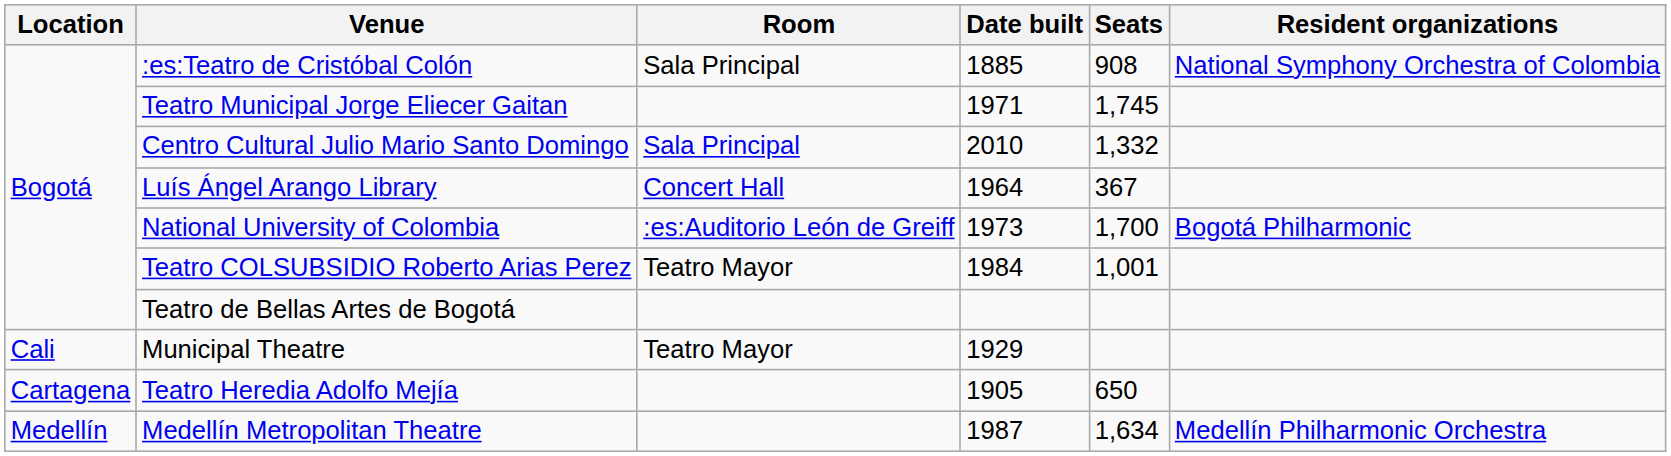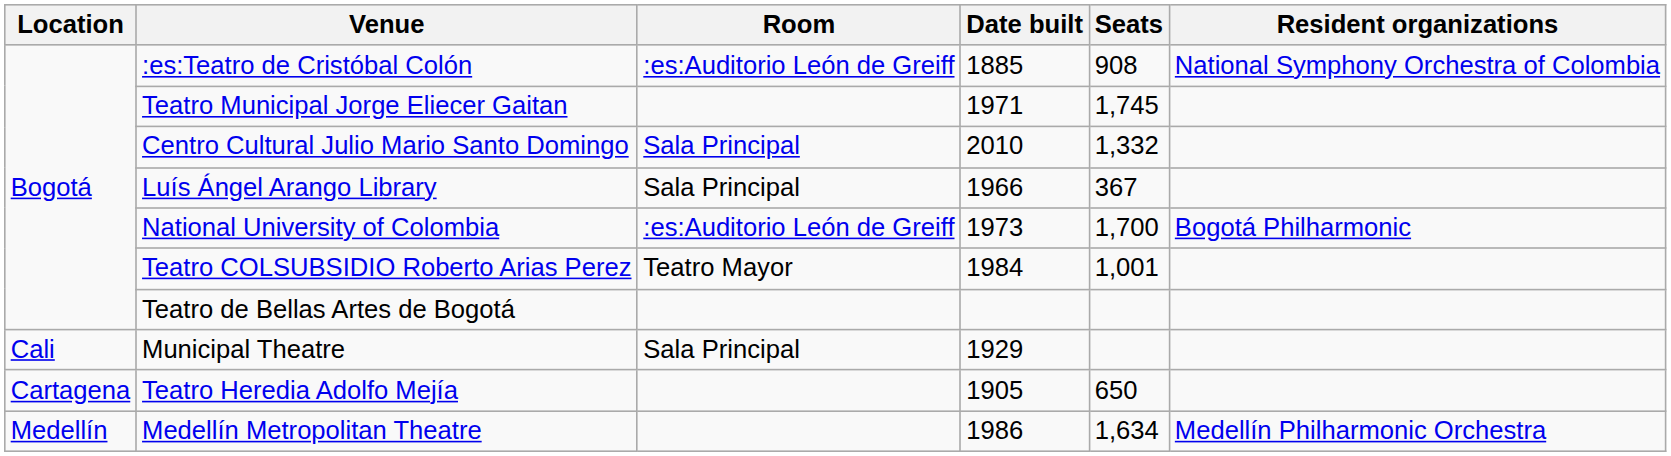:es:Teatro de Cristóbal Colón | Room: Sala Principal -> :es:Auditorio León de Greiff
Luís Ángel Arango Library | Room: Concert Hall -> Sala Principal
Luís Ángel Arango Library | Date built: 1964 -> 1966
Municipal Theatre | Room: Teatro Mayor -> Sala Principal
Medellín Metropolitan Theatre | Date built: 1987 -> 1986
